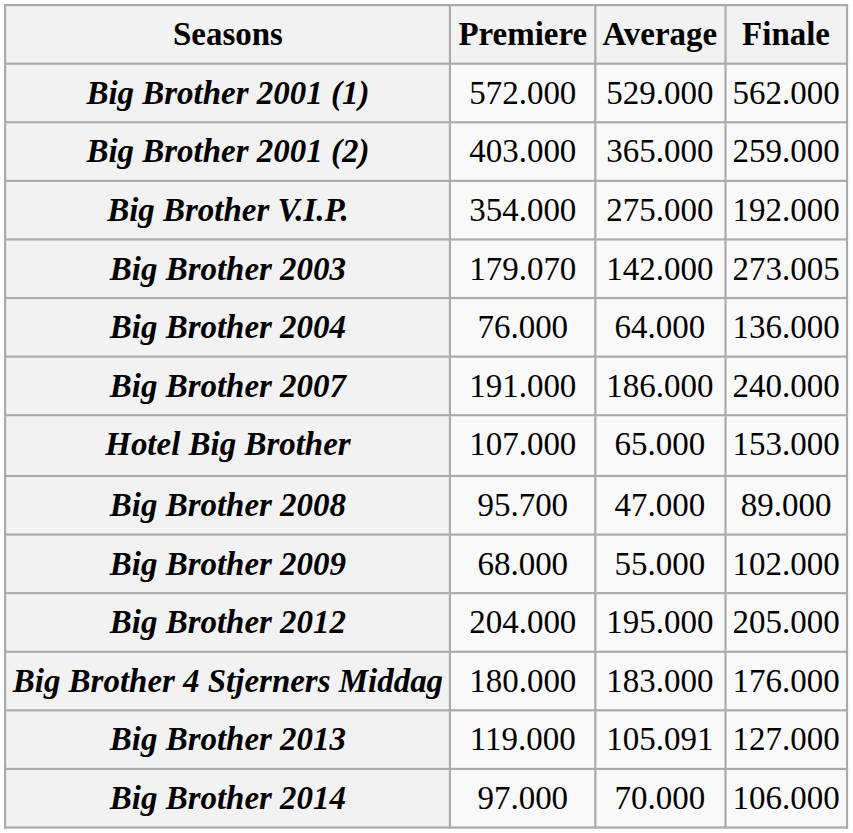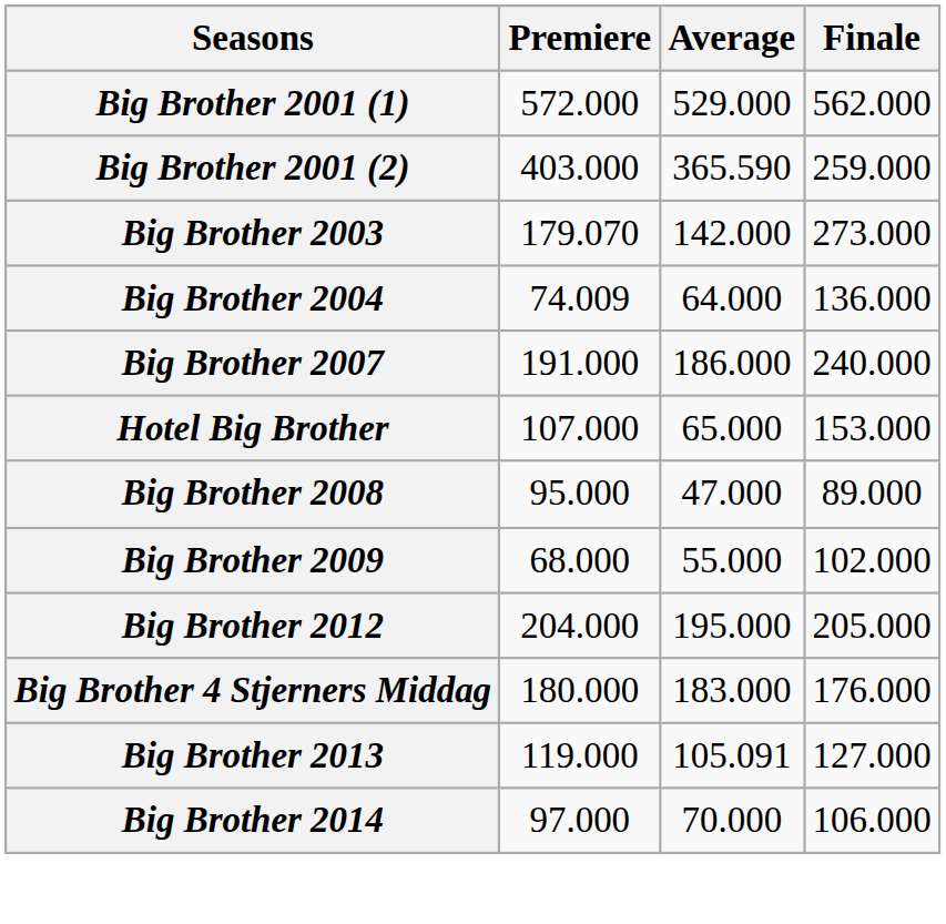Big Brother 2001 (2) | Average: 365.000 -> 365.590
- row: Big Brother V.I.P. | 354.000 | 275.000 | 192.000
Big Brother 2003 | Finale: 273.005 -> 273.000
Big Brother 2004 | Premiere: 76.000 -> 74.009
Big Brother 2008 | Premiere: 95.700 -> 95.000
